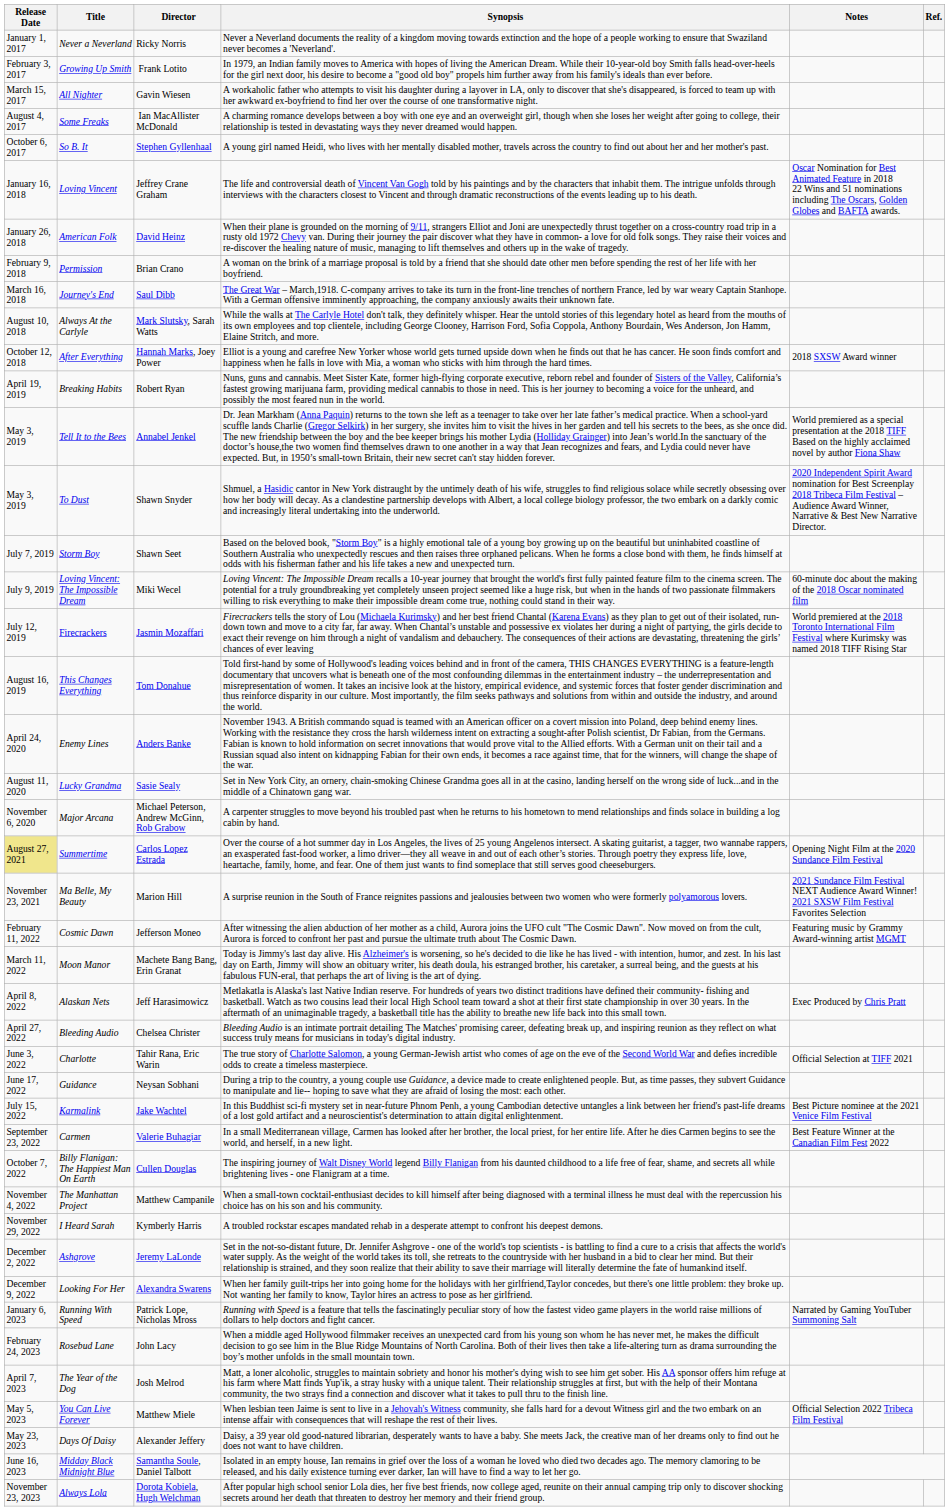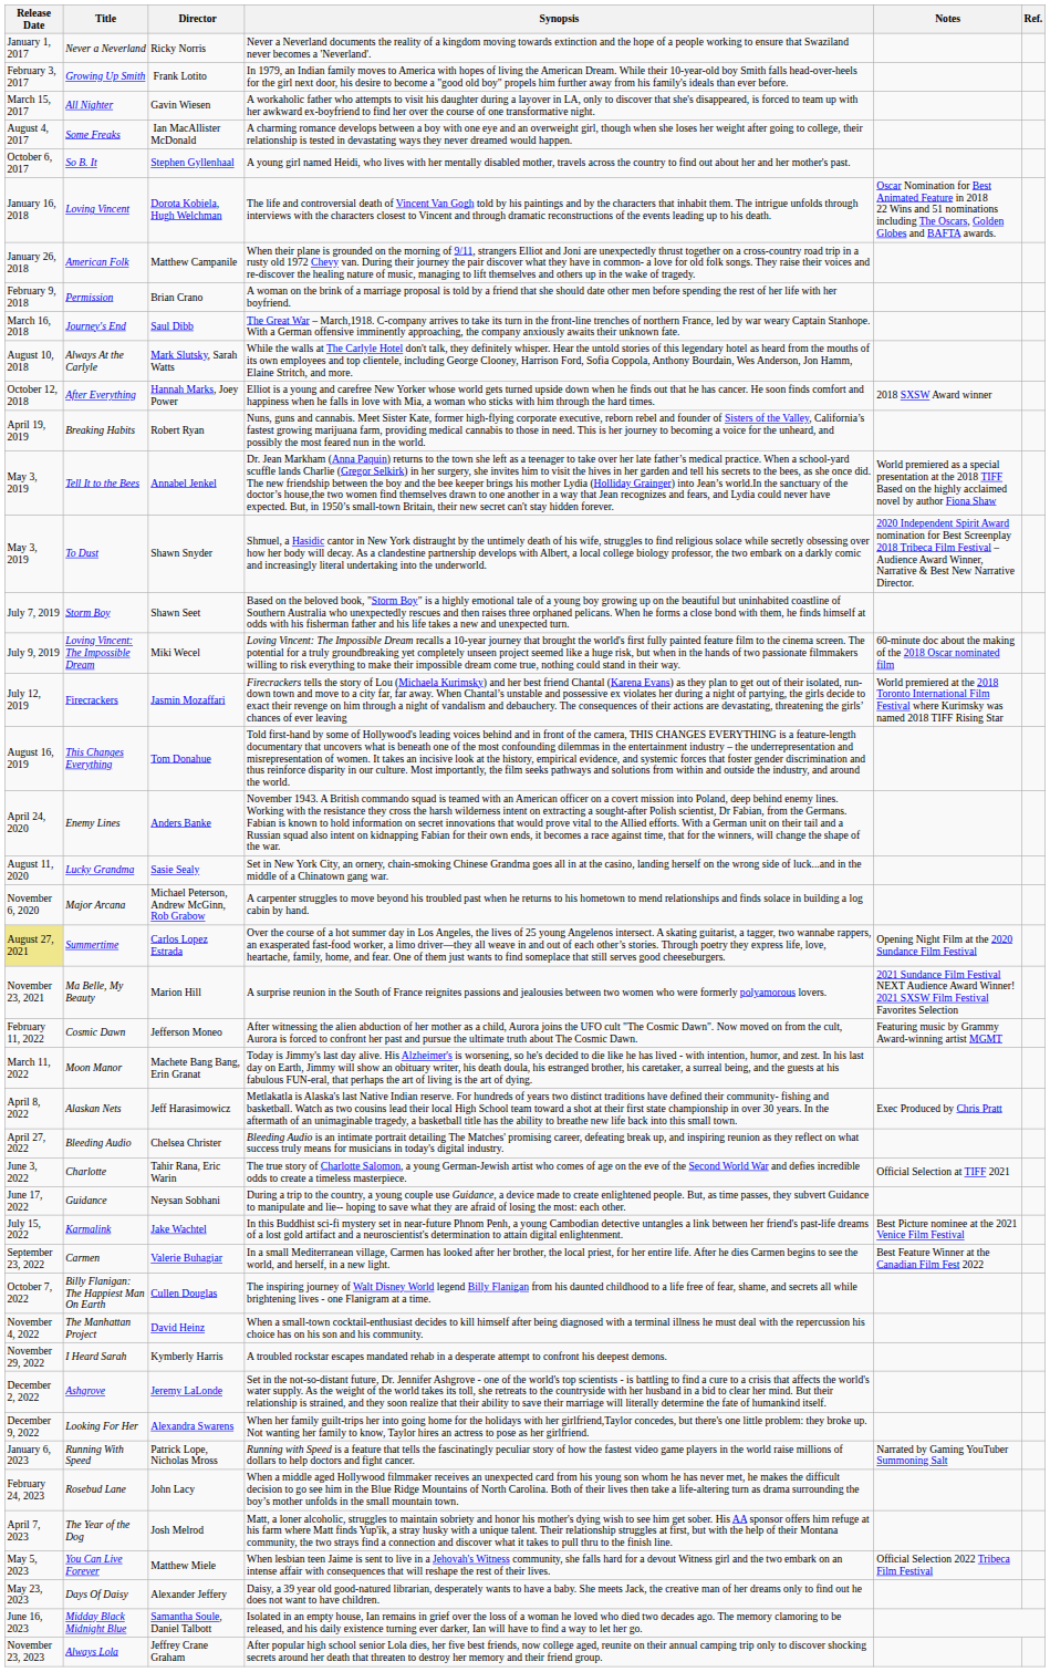Loving Vincent | Director: Jeffrey Crane Graham -> Dorota Kobiela, Hugh Welchman
American Folk | Director: David Heinz -> Matthew Campanile
The Manhattan Project | Director: Matthew Campanile -> David Heinz
Always Lola | Director: Dorota Kobiela, Hugh Welchman -> Jeffrey Crane Graham
